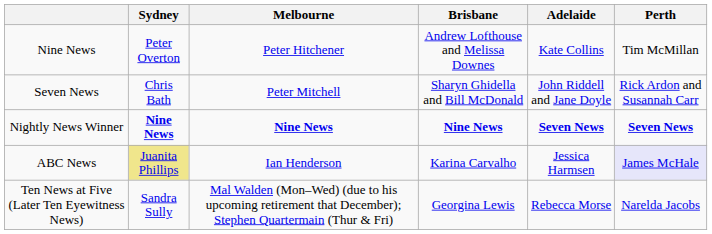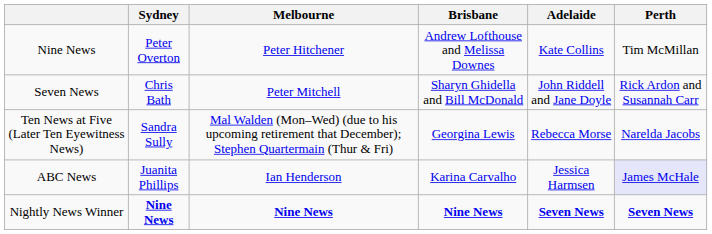rows swapped: Ten News at Five (Later Ten Eyewitness News) <-> Nightly News Winner
ABC News | Sydney: khaki background -> no background
